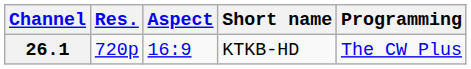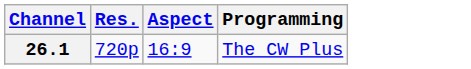- column: Short name | KTKB-HD
